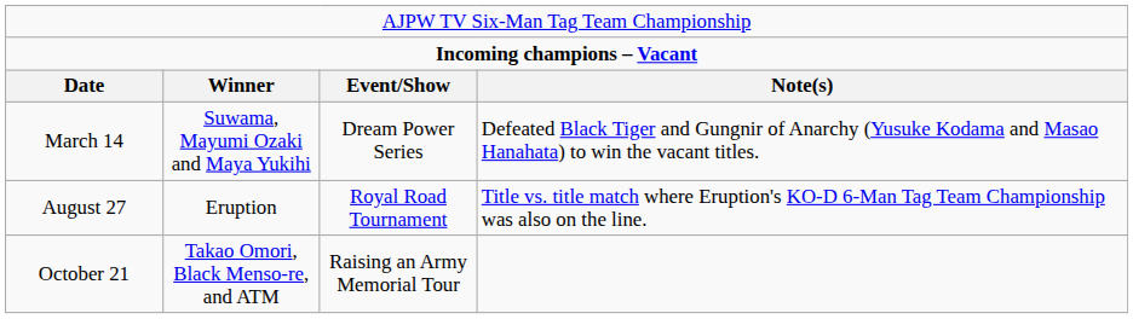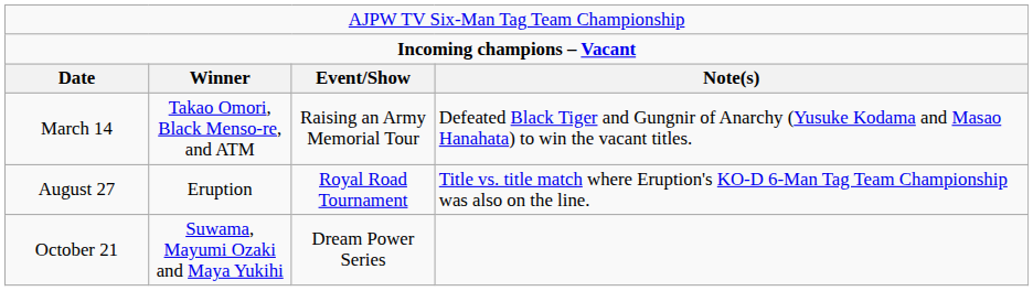March 14 | column 2: Suwama, Mayumi Ozaki and Maya Yukihi -> Takao Omori, Black Menso-re, and ATM
March 14 | column 3: Dream Power Series -> Raising an Army Memorial Tour
October 21 | column 2: Takao Omori, Black Menso-re, and ATM -> Suwama, Mayumi Ozaki and Maya Yukihi
October 21 | column 3: Raising an Army Memorial Tour -> Dream Power Series
